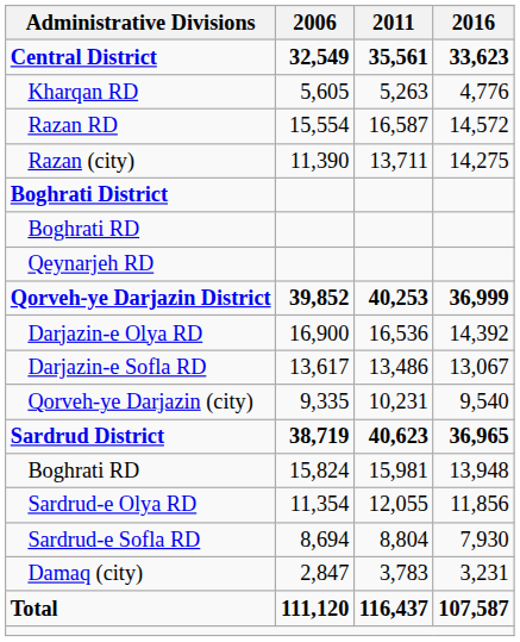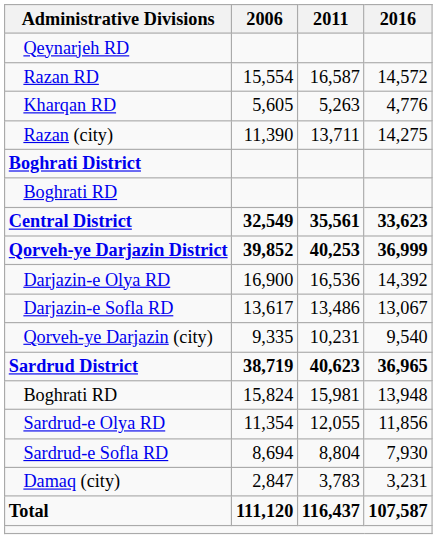rows swapped: Central District <-> Qeynarjeh RD
rows swapped: Kharqan RD <-> Razan RD
